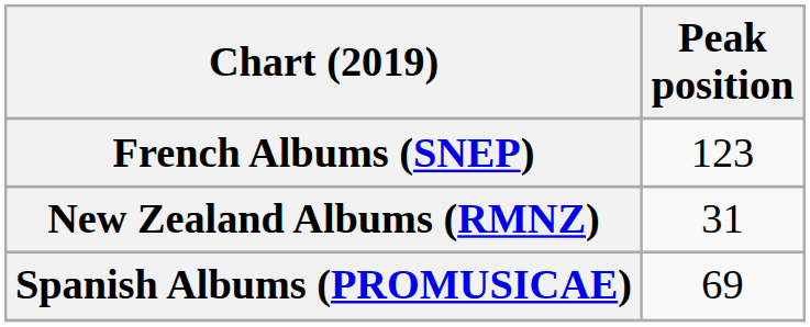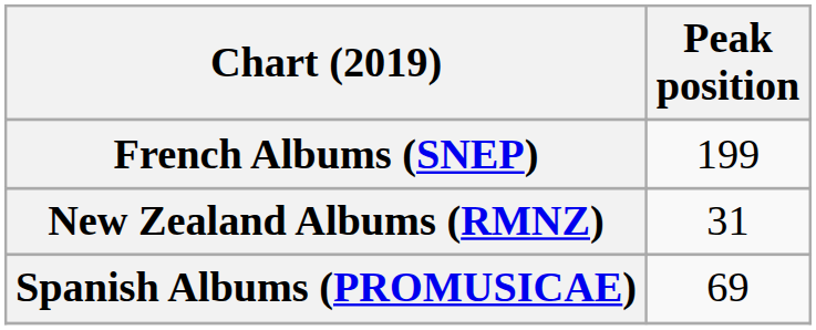French Albums (SNEP) | Peak position: 123 -> 199
